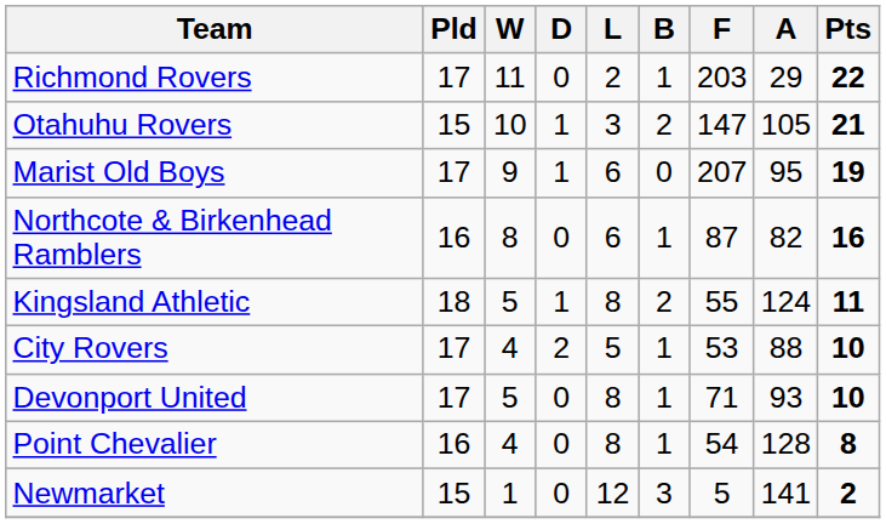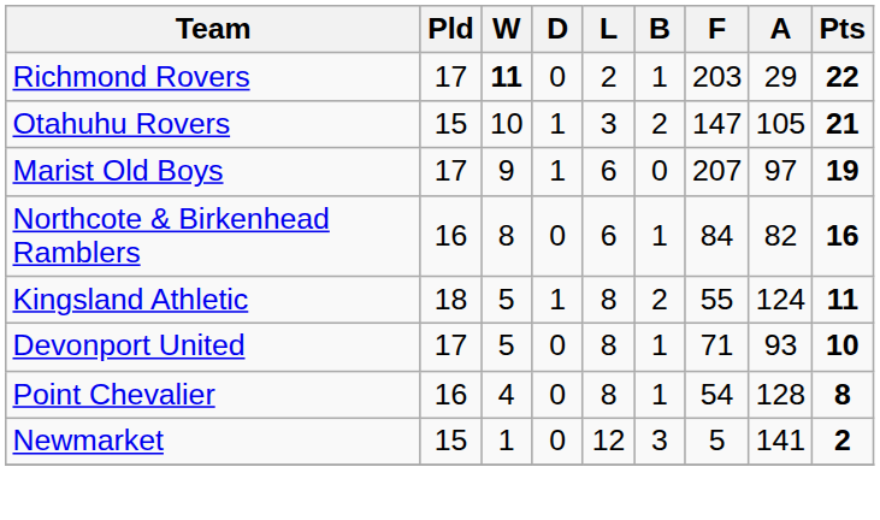Richmond Rovers | W: normal -> bold
Marist Old Boys | A: 95 -> 97
Northcote & Birkenhead Ramblers | F: 87 -> 84
- row: City Rovers | 17 | 4 | 2 | 5 | 1 | 53 | 88 | 10
